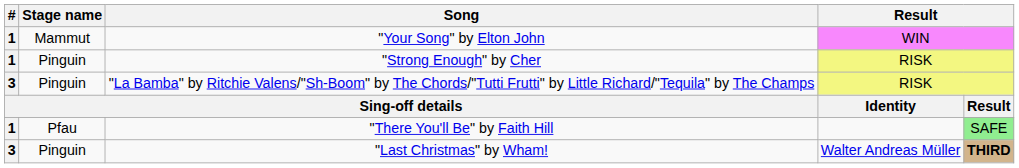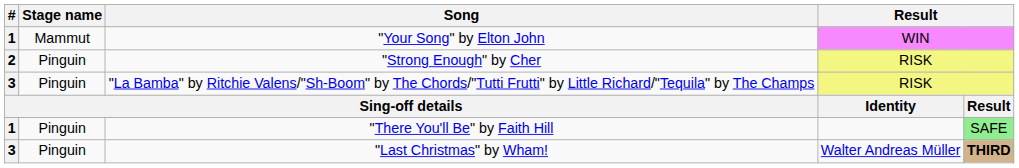"Strong Enough" by Cher | #: 1 -> 2
"There You'll Be" by Faith Hill | Stage name: Pfau -> Pinguin
